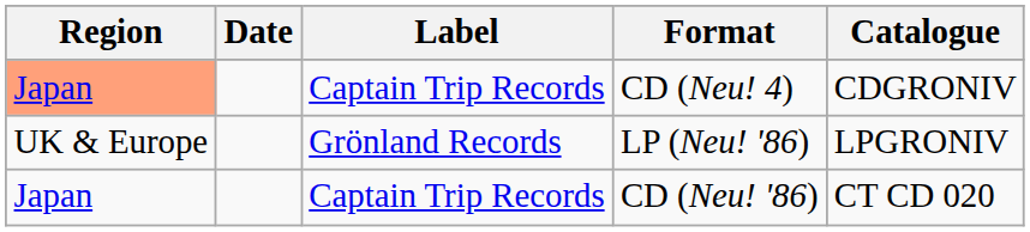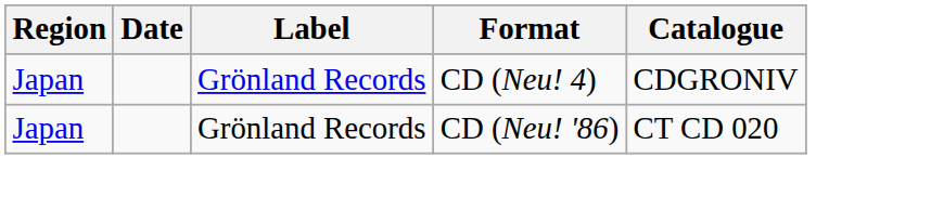CD (Neu! 4) | Region: lightsalmon background -> no background
CD (Neu! 4) | Label: Captain Trip Records -> Grönland Records
- row: UK & Europe | Grönland Records | LP (Neu! '86) | LPGRONIV
CD (Neu! '86) | Label: Captain Trip Records -> Grönland Records
